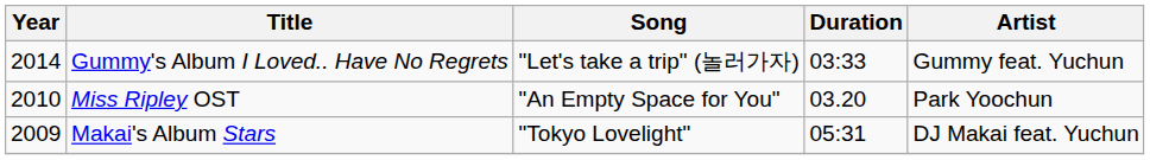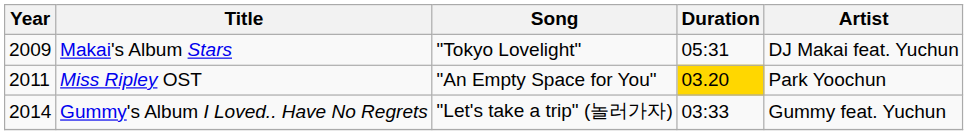rows swapped: Makai's Album Stars <-> Gummy's Album I Loved.. Have No Regrets
Miss Ripley OST | Year: 2010 -> 2011
Miss Ripley OST | Duration: no background -> gold background
